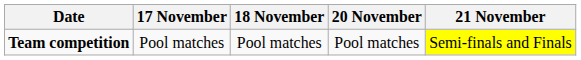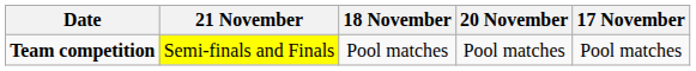columns swapped: 17 November <-> 21 November
